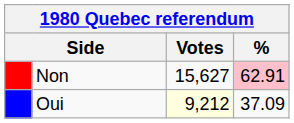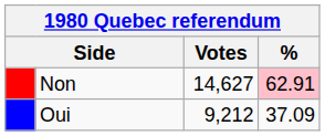Non | Votes: 15,627 -> 14,627
Oui | Votes: lightyellow background -> no background
